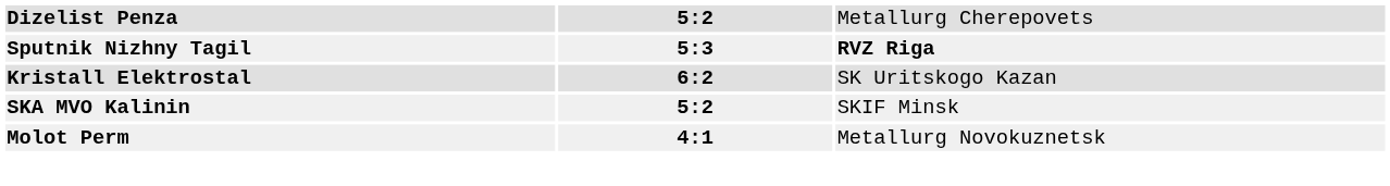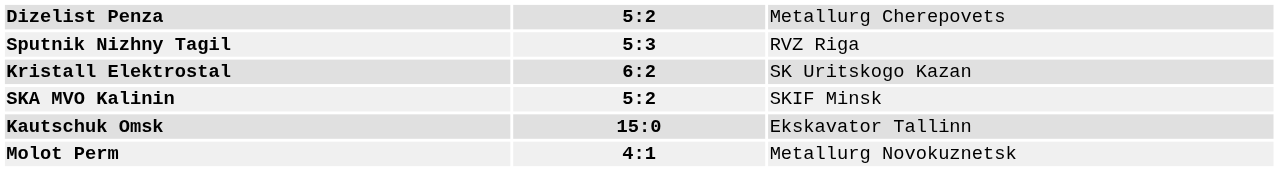Sputnik Nizhny Tagil | column 3: bold -> normal
+ row: Kautschuk Omsk | 15:0 | Ekskavator Tallinn
